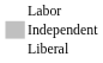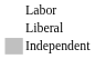rows swapped: Liberal <-> Independent
